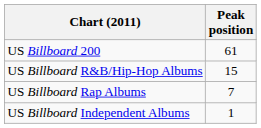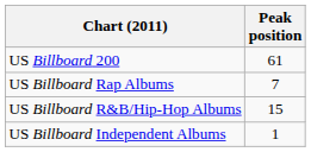rows swapped: US Billboard R&B/Hip-Hop Albums <-> US Billboard Rap Albums
